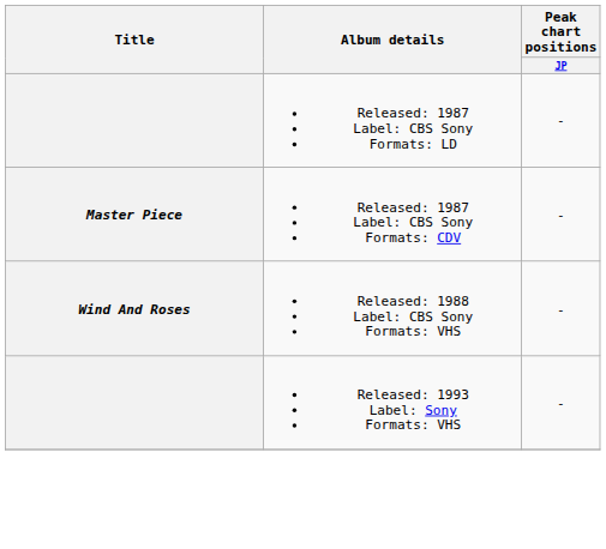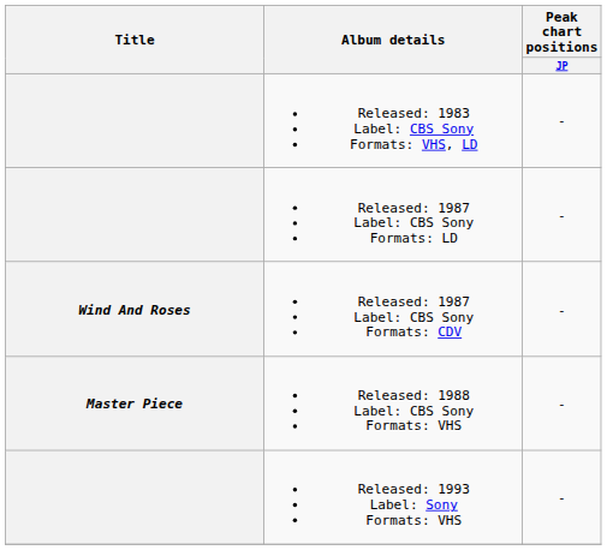+ row: Released: 1983 Label: CBS Sony Formats: VHS, LD | -
Released: 1987 Label: CBS Sony Formats: CDV | Title: Master Piece -> Wind And Roses
Released: 1988 Label: CBS Sony Formats: VHS | Title: Wind And Roses -> Master Piece
